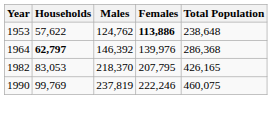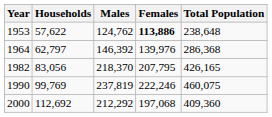1964 | Households: bold -> normal
1982 | Households: 83,053 -> 83,056
+ row: 2000 | 112,692 | 212,292 | 197,068 | 409,360
